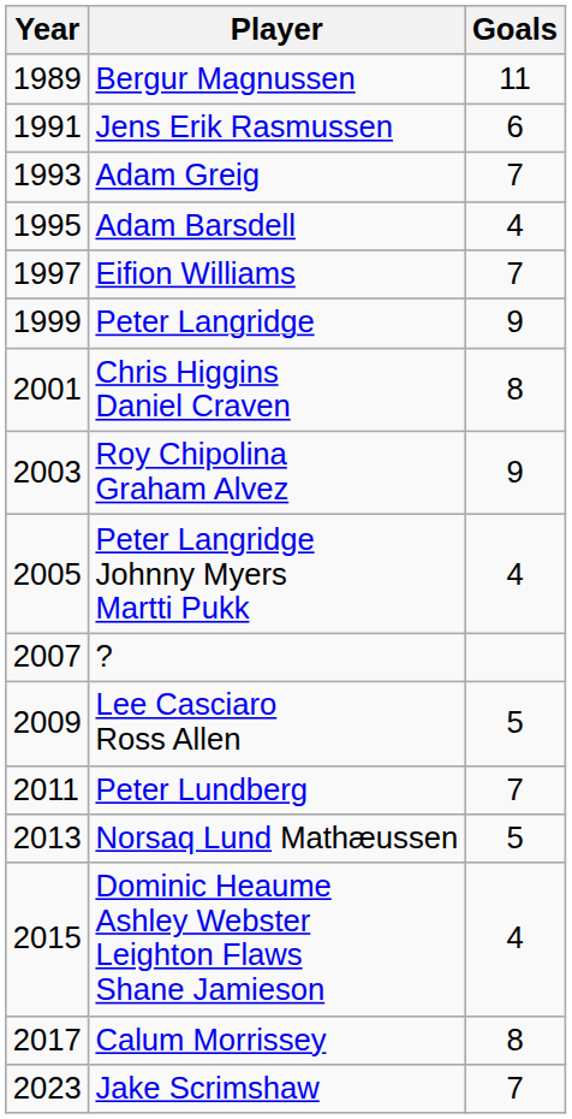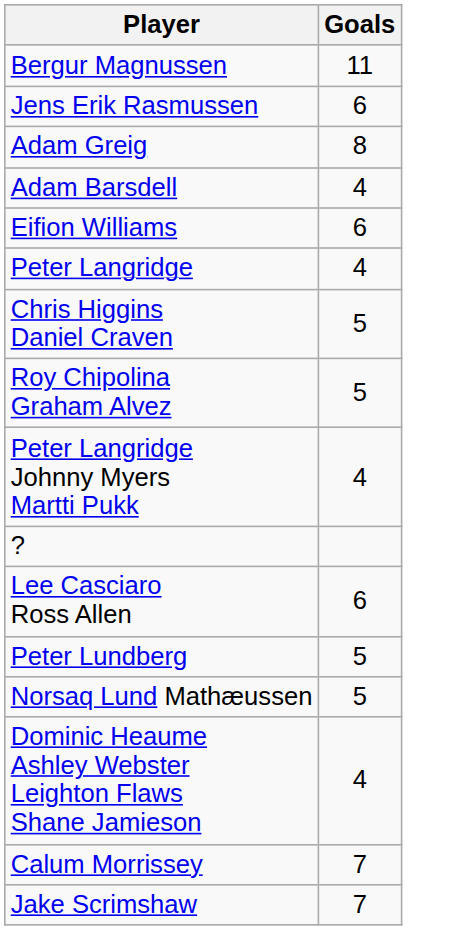- column: Year | 1989 | 1991 | 1993 | 1995 | 1997 | 1999 | 2001 | 2003 | 2005 | 2007 | 2009 | 2011 | 2013 | 2015 | 2017 | 2023
Adam Greig | Goals: 7 -> 8
Eifion Williams | Goals: 7 -> 6
Peter Langridge | Goals: 9 -> 4
Chris Higgins Daniel Craven | Goals: 8 -> 5
Roy Chipolina Graham Alvez | Goals: 9 -> 5
Lee Casciaro Ross Allen | Goals: 5 -> 6
Peter Lundberg | Goals: 7 -> 5
Calum Morrissey | Goals: 8 -> 7
